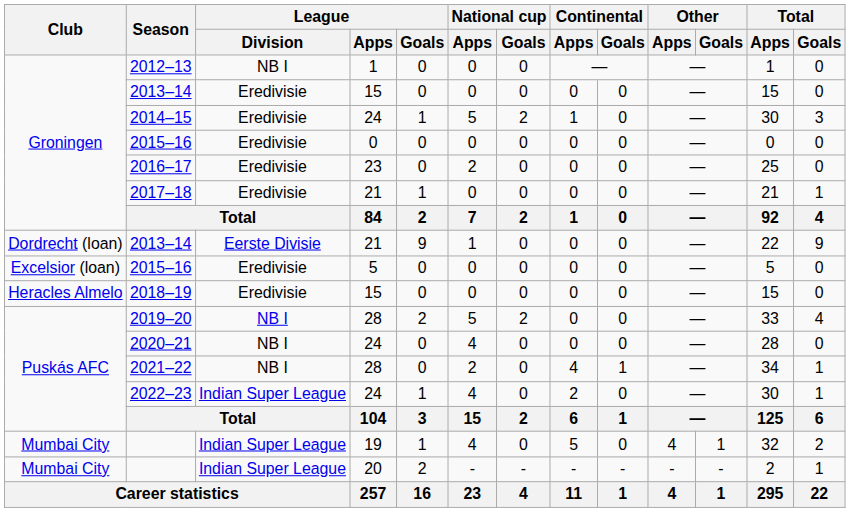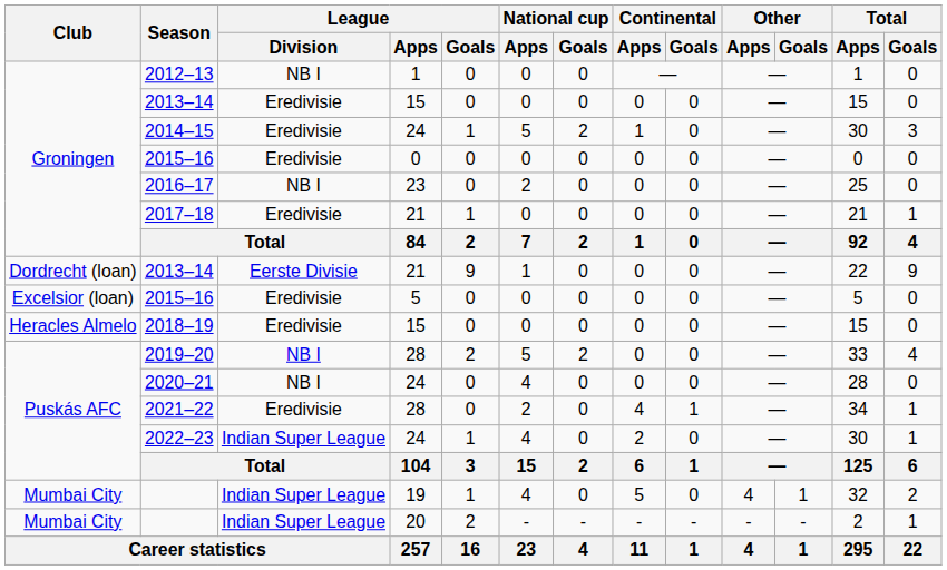2016–17 | League / Division: Eredivisie -> NB I
2021–22 | League / Division: NB I -> Eredivisie
